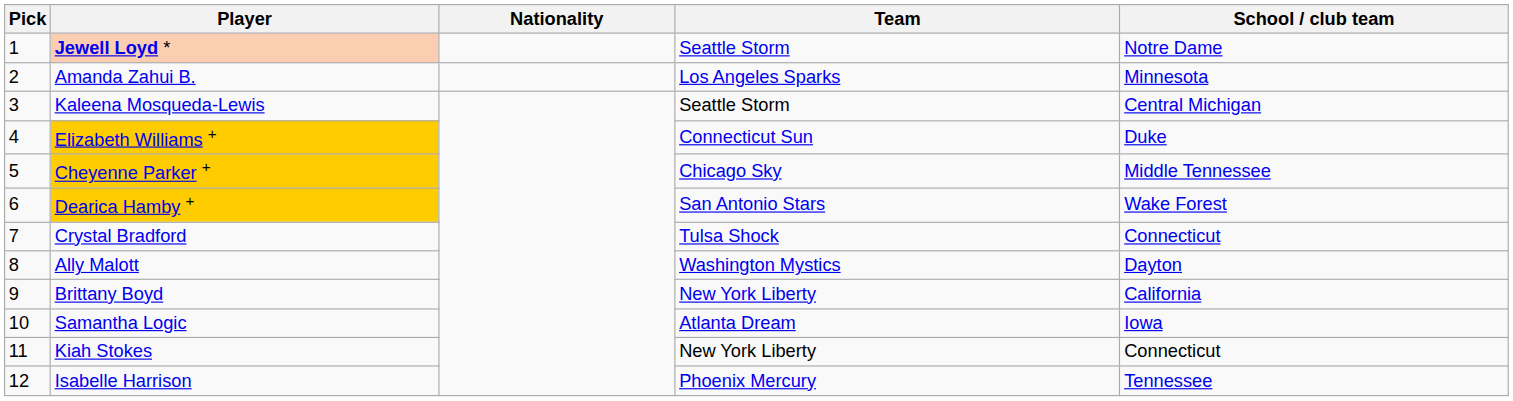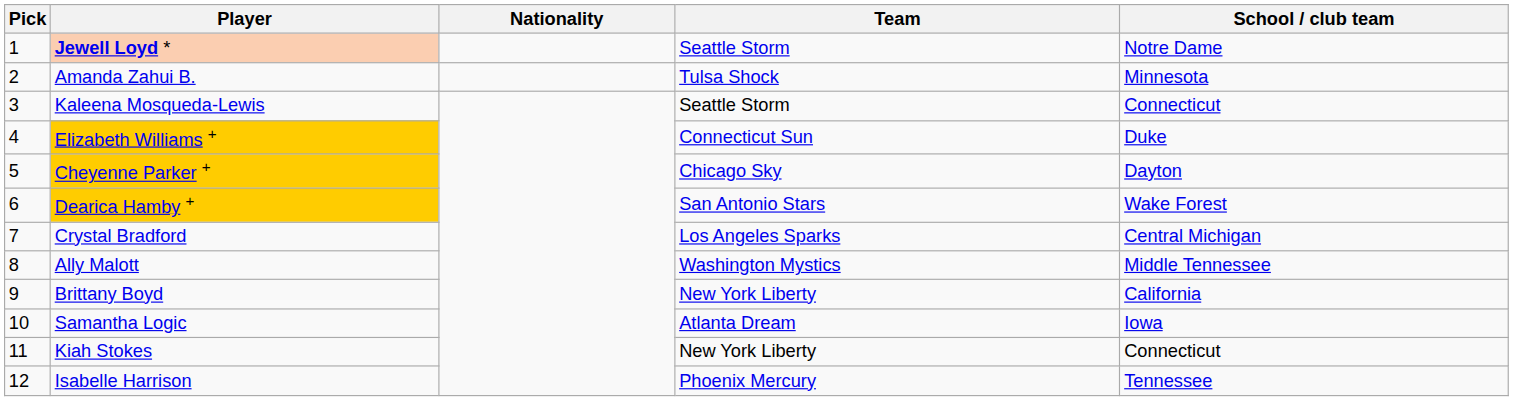Amanda Zahui B. | Team: Los Angeles Sparks -> Tulsa Shock
Kaleena Mosqueda-Lewis | School / club team: Central Michigan -> Connecticut
Cheyenne Parker + | School / club team: Middle Tennessee -> Dayton
Crystal Bradford | Team: Tulsa Shock -> Los Angeles Sparks
Crystal Bradford | School / club team: Connecticut -> Central Michigan
Ally Malott | School / club team: Dayton -> Middle Tennessee
